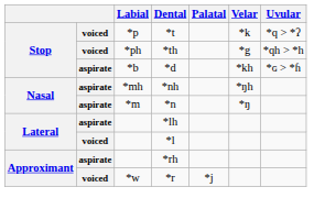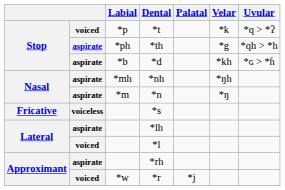*th | column 2: voiced -> aspirate
+ row: Fricative | voiceless | *s
